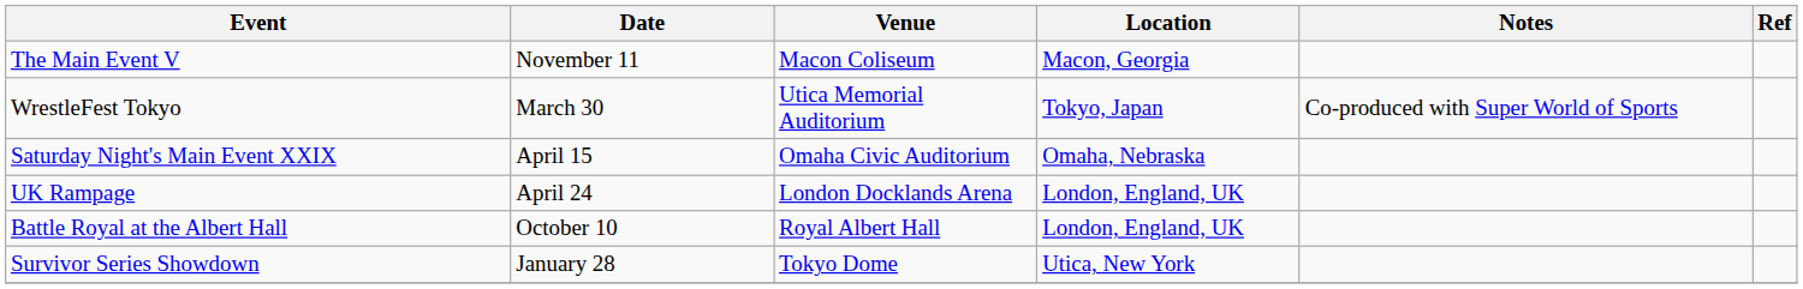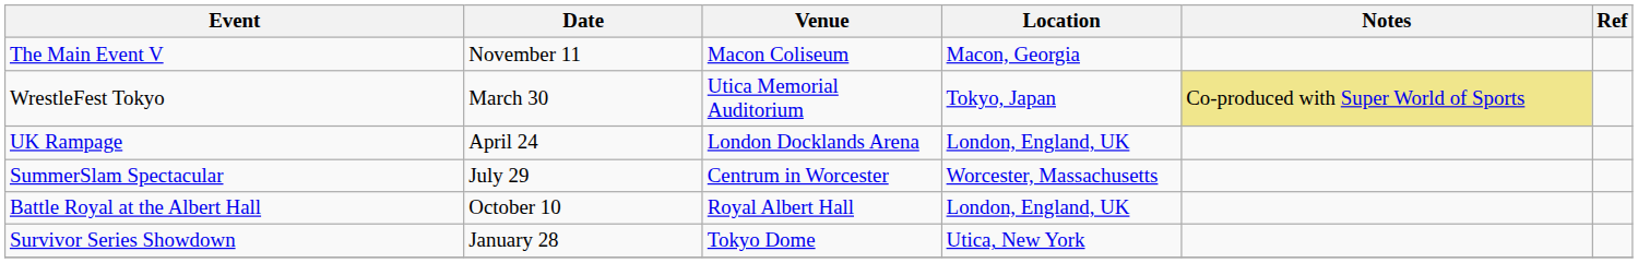WrestleFest Tokyo | Notes: no background -> khaki background
- row: Saturday Night's Main Event XXIX | April 15 | Omaha Civic Auditorium | Omaha, Nebraska
+ row: SummerSlam Spectacular | July 29 | Centrum in Worcester | Worcester, Massachusetts
